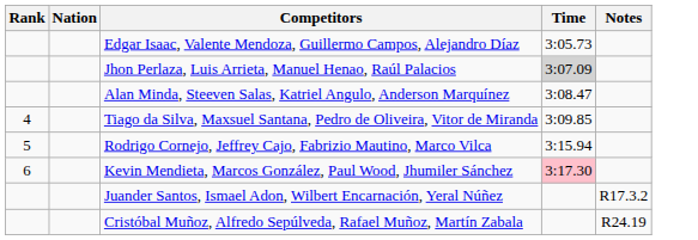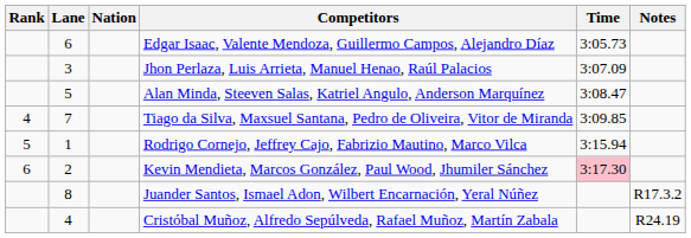+ column: Lane | 6 | 3 | 5 | 7 | 1 | 2 | 8 | 4
Jhon Perlaza, Luis Arrieta, Manuel Henao, Raúl Palacios | Time: lightgrey background -> no background
